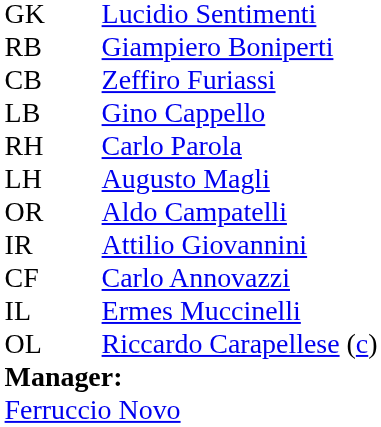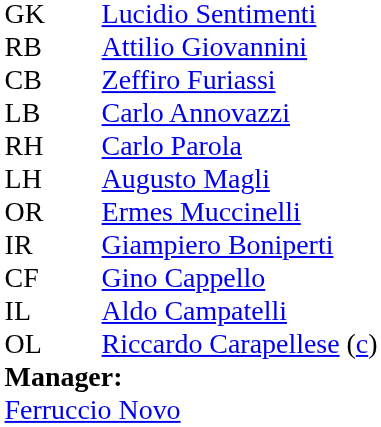RB | column 3: Giampiero Boniperti -> Attilio Giovannini
LB | column 3: Gino Cappello -> Carlo Annovazzi
OR | column 3: Aldo Campatelli -> Ermes Muccinelli
IR | column 3: Attilio Giovannini -> Giampiero Boniperti
CF | column 3: Carlo Annovazzi -> Gino Cappello
IL | column 3: Ermes Muccinelli -> Aldo Campatelli
